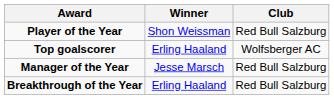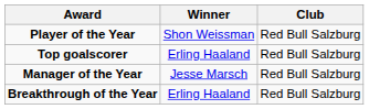Top goalscorer | Club: Wolfsberger AC -> Red Bull Salzburg
